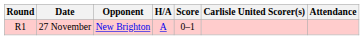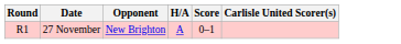- column: Attendance
